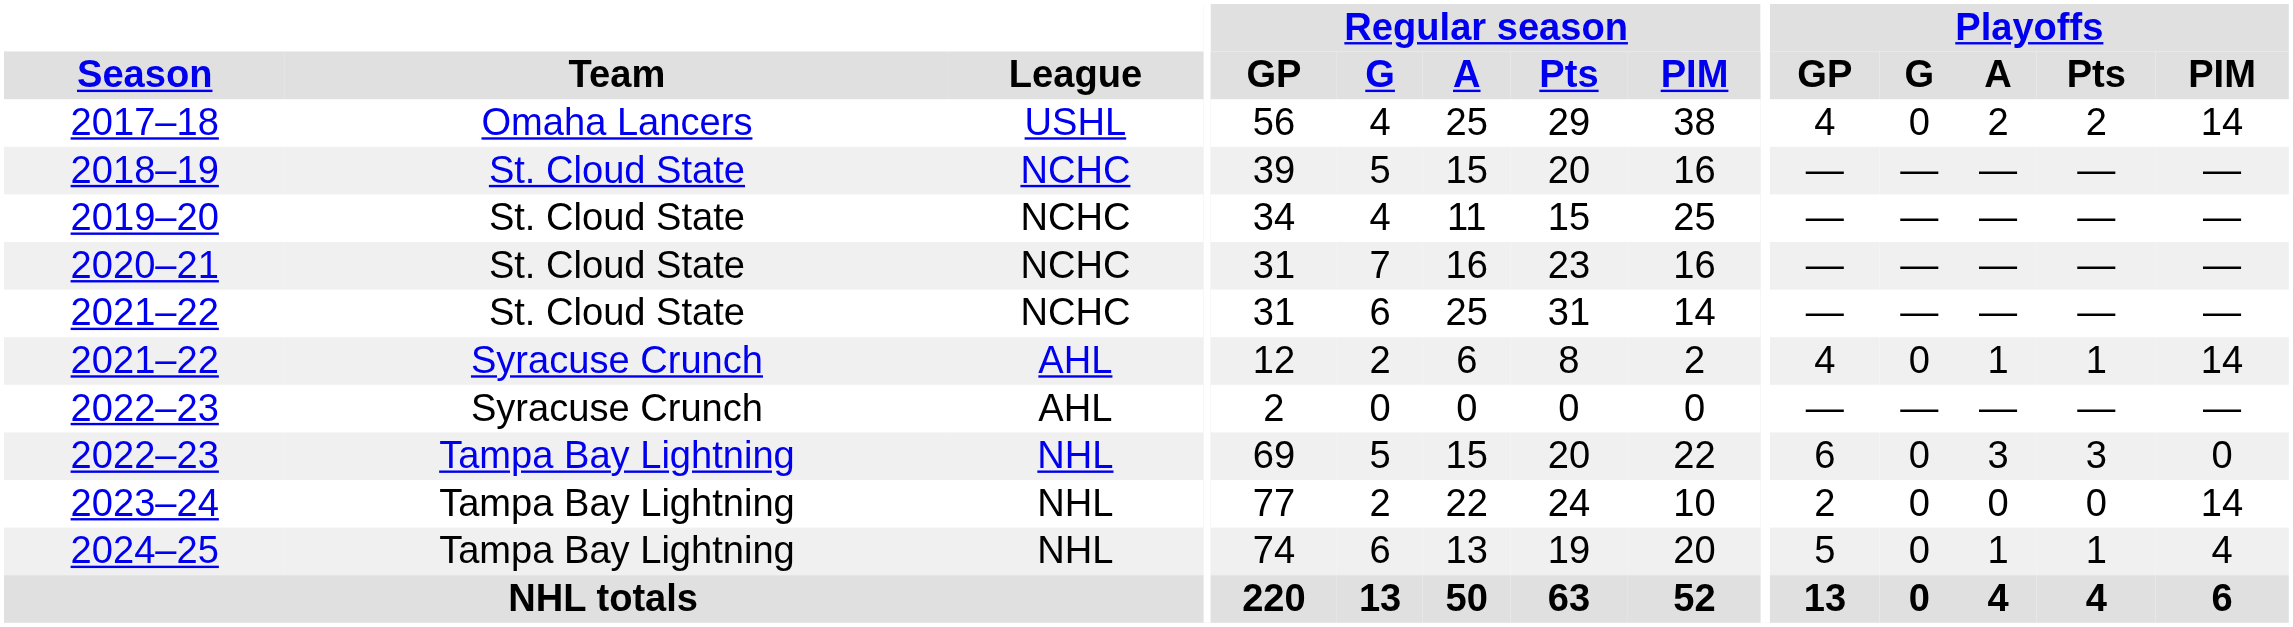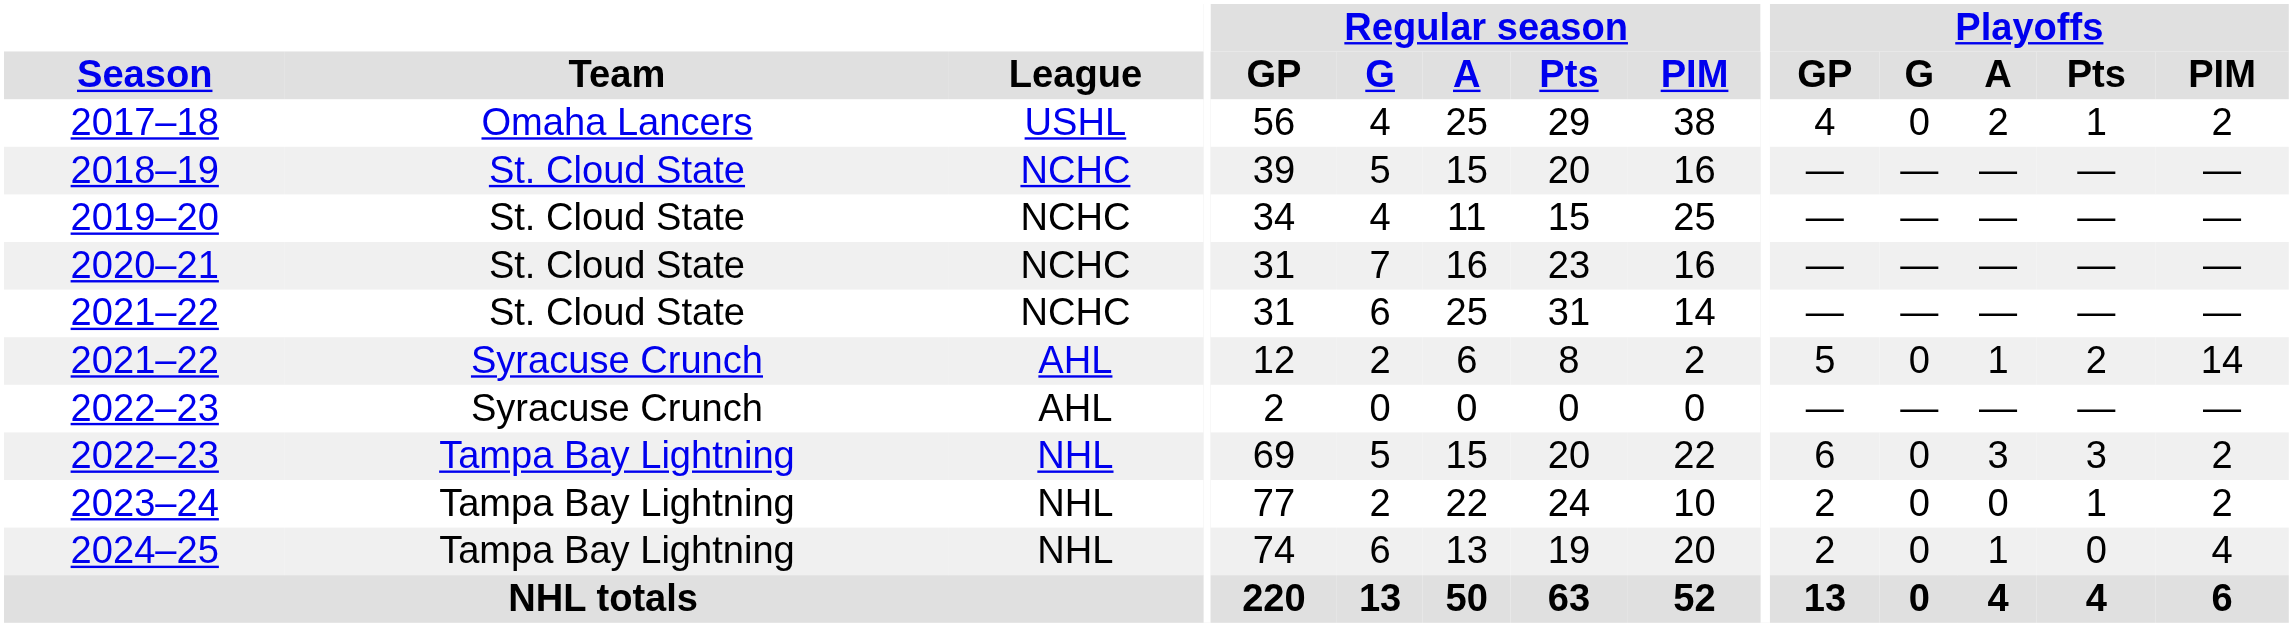2017–18 | Playoffs / Pts: 2 -> 1
2017–18 | Playoffs / PIM: 14 -> 2
2021–22 / Syracuse Crunch | Playoffs / GP: 4 -> 5
2021–22 / Syracuse Crunch | Playoffs / Pts: 1 -> 2
2022–23 / Tampa Bay Lightning | Playoffs / PIM: 0 -> 2
2023–24 | Playoffs / Pts: 0 -> 1
2023–24 | Playoffs / PIM: 14 -> 2
2024–25 | Playoffs / GP: 5 -> 2
2024–25 | Playoffs / Pts: 1 -> 0
